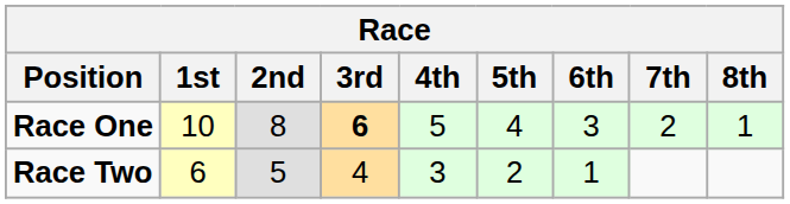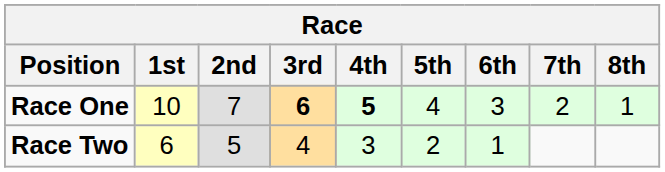Race One | 2nd: 8 -> 7
Race One | 4th: normal -> bold
